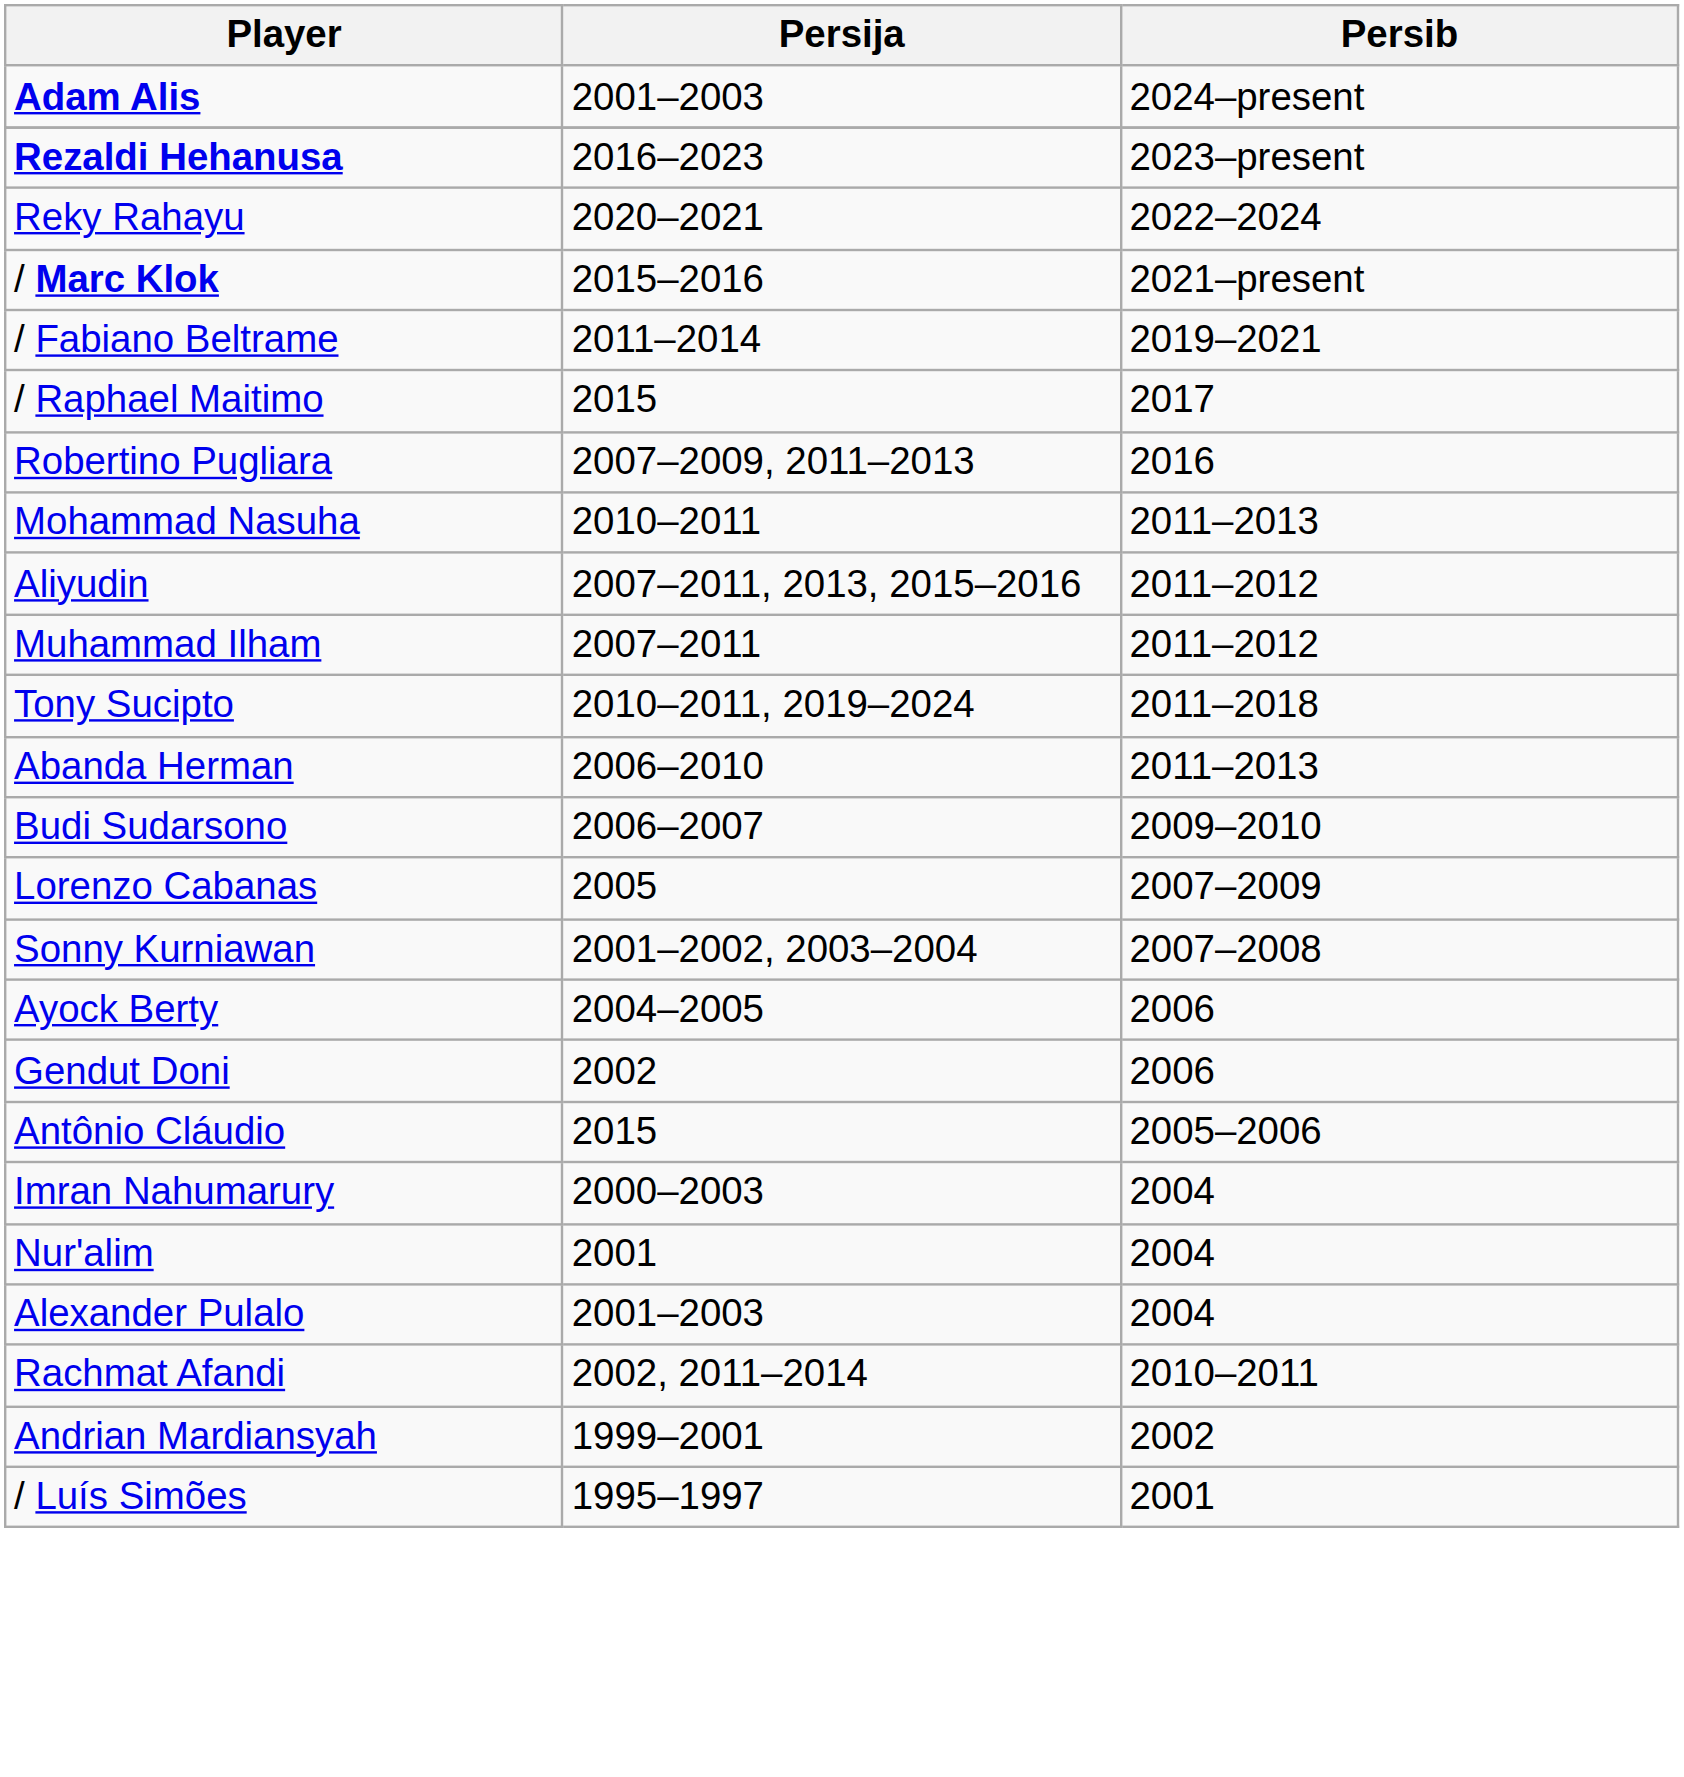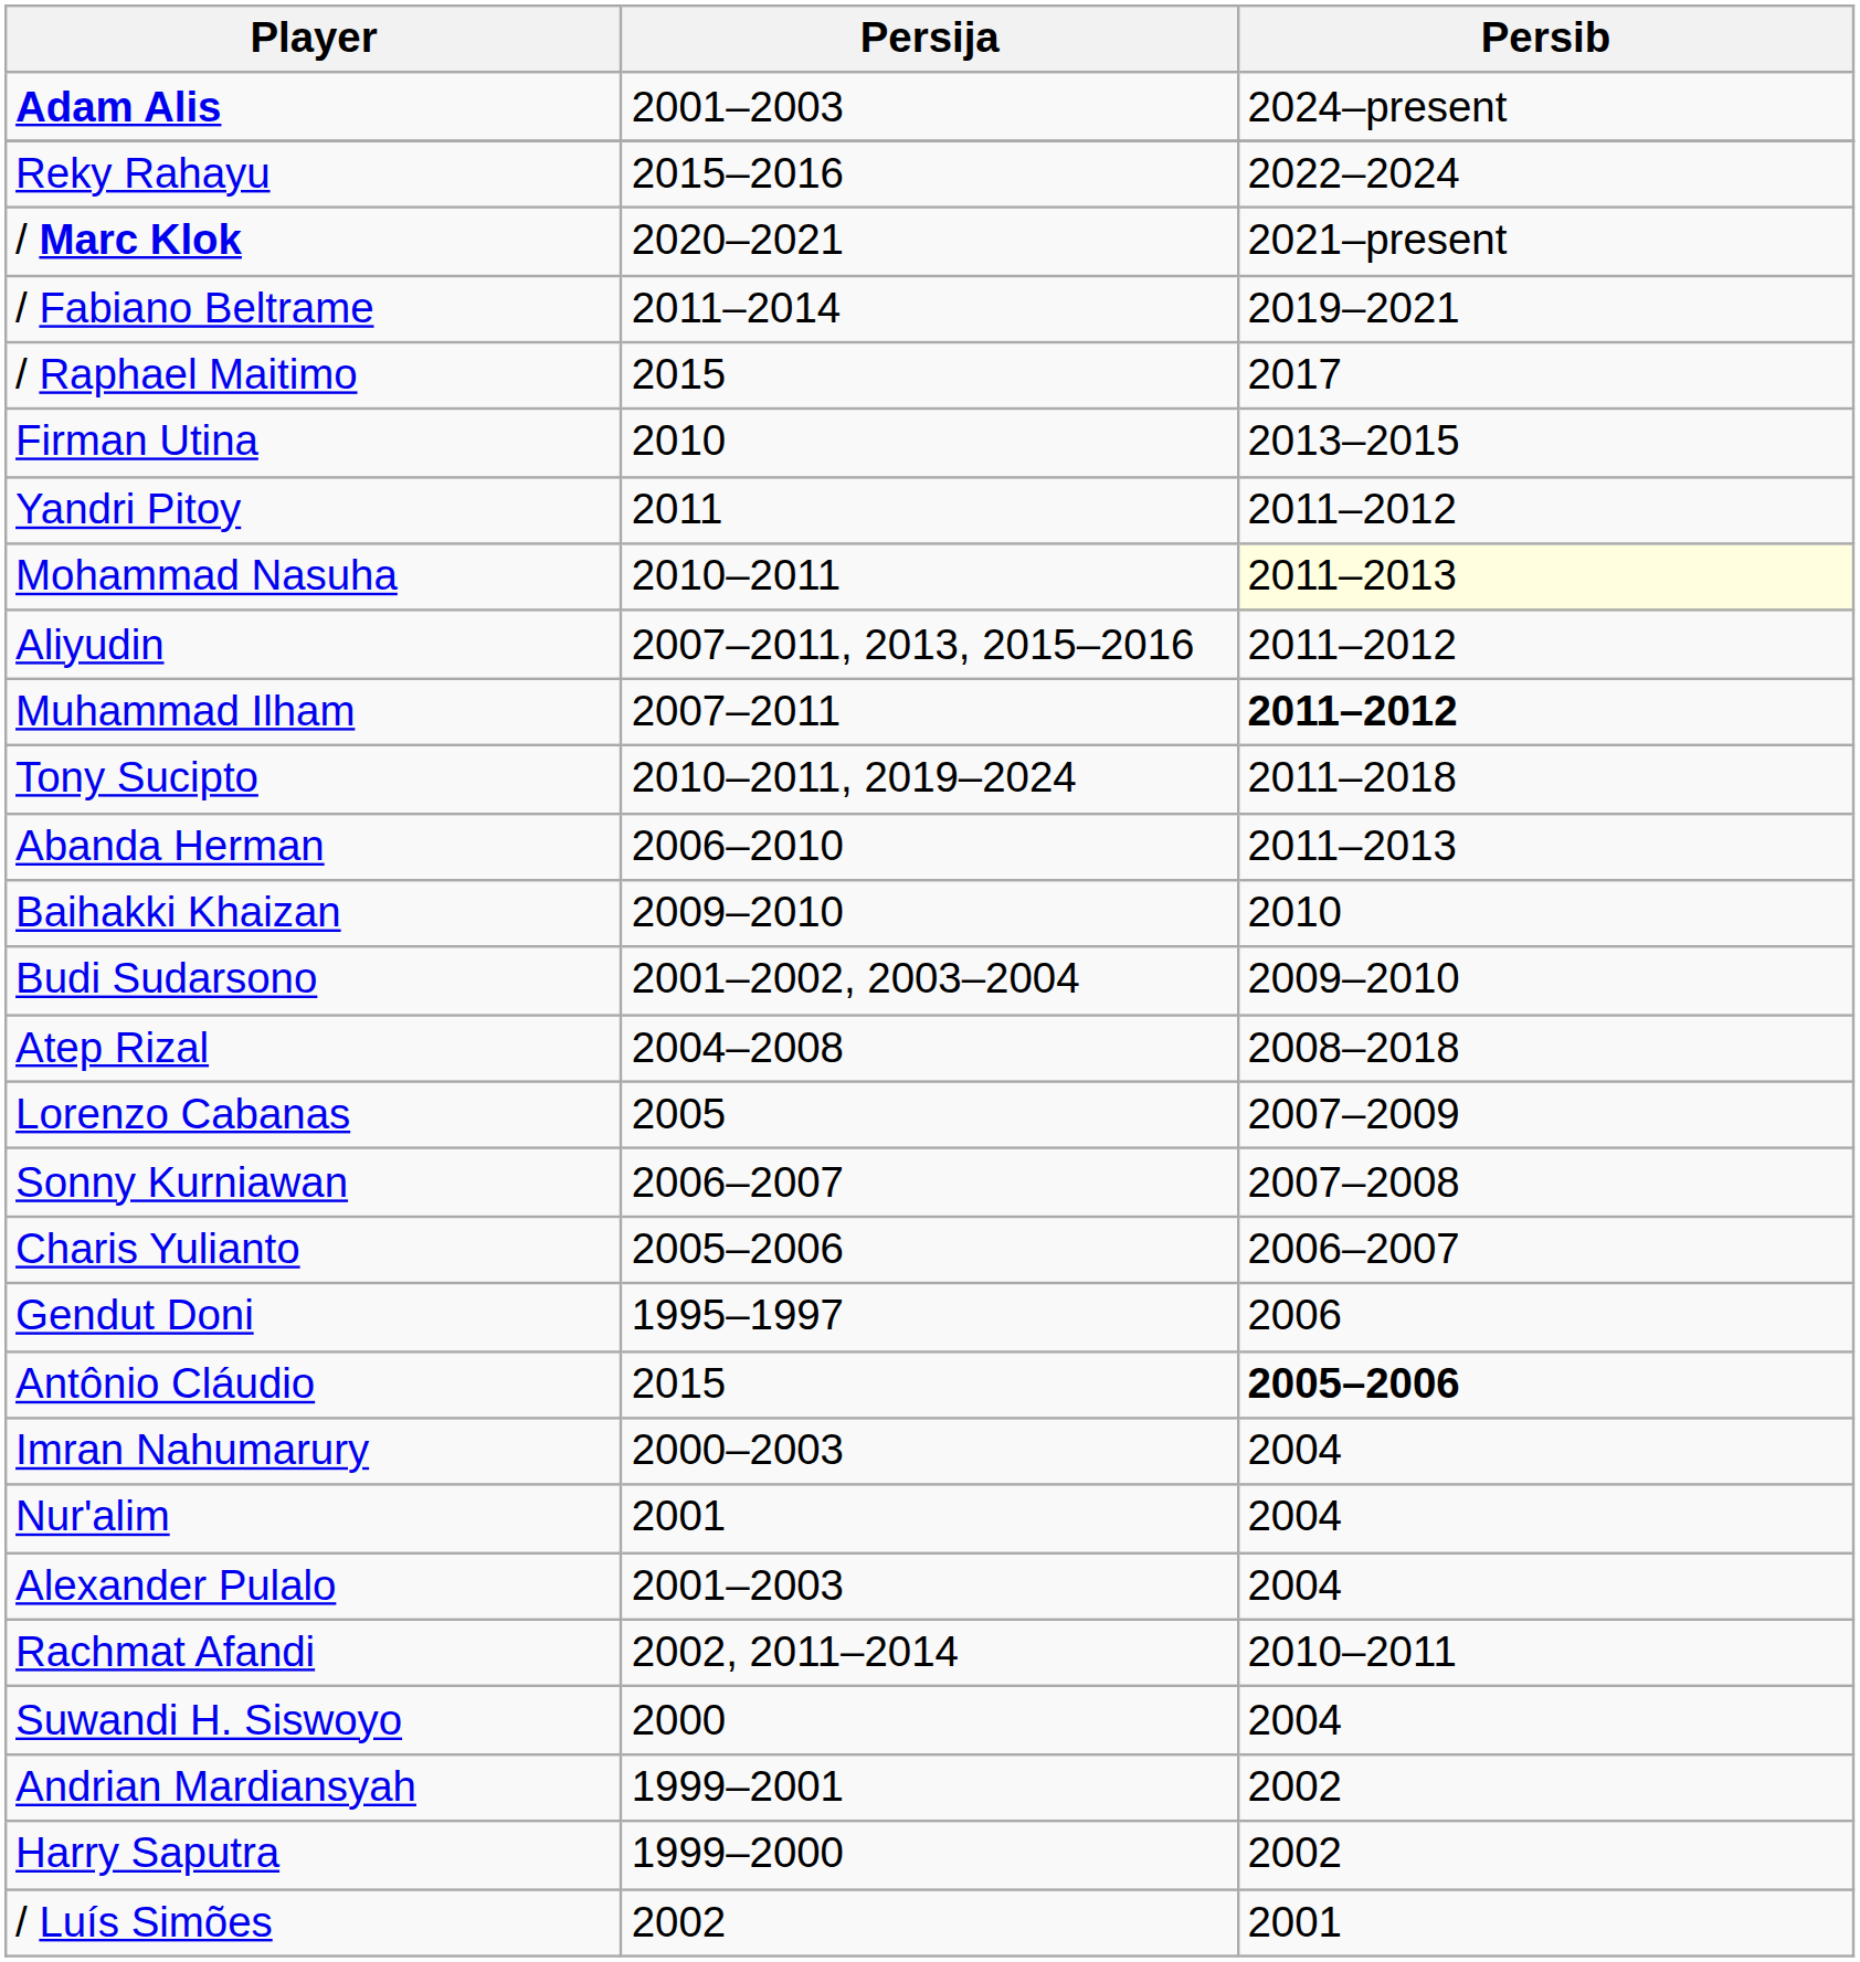- row: Rezaldi Hehanusa | 2016–2023 | 2023–present
Reky Rahayu | Persija: 2020–2021 -> 2015–2016
/ Marc Klok | Persija: 2015–2016 -> 2020–2021
- row: Robertino Pugliara | 2007–2009, 2011–2013 | 2016
+ row: Firman Utina | 2010 | 2013–2015
+ row: Yandri Pitoy | 2011 | 2011–2012
Mohammad Nasuha | Persib: no background -> lightyellow background
Muhammad Ilham | Persib: normal -> bold
+ row: Baihakki Khaizan | 2009–2010 | 2010
Budi Sudarsono | Persija: 2006–2007 -> 2001–2002, 2003–2004
+ row: Atep Rizal | 2004–2008 | 2008–2018
Sonny Kurniawan | Persija: 2001–2002, 2003–2004 -> 2006–2007
- row: Ayock Berty | 2004–2005 | 2006
+ row: Charis Yulianto | 2005–2006 | 2006–2007
Gendut Doni | Persija: 2002 -> 1995–1997
Antônio Cláudio | Persib: normal -> bold
+ row: Suwandi H. Siswoyo | 2000 | 2004
+ row: Harry Saputra | 1999–2000 | 2002
/ Luís Simões | Persija: 1995–1997 -> 2002
